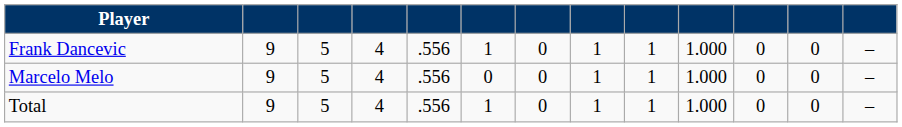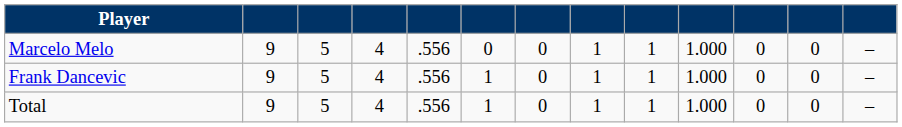rows swapped: Frank Dancevic <-> Marcelo Melo
